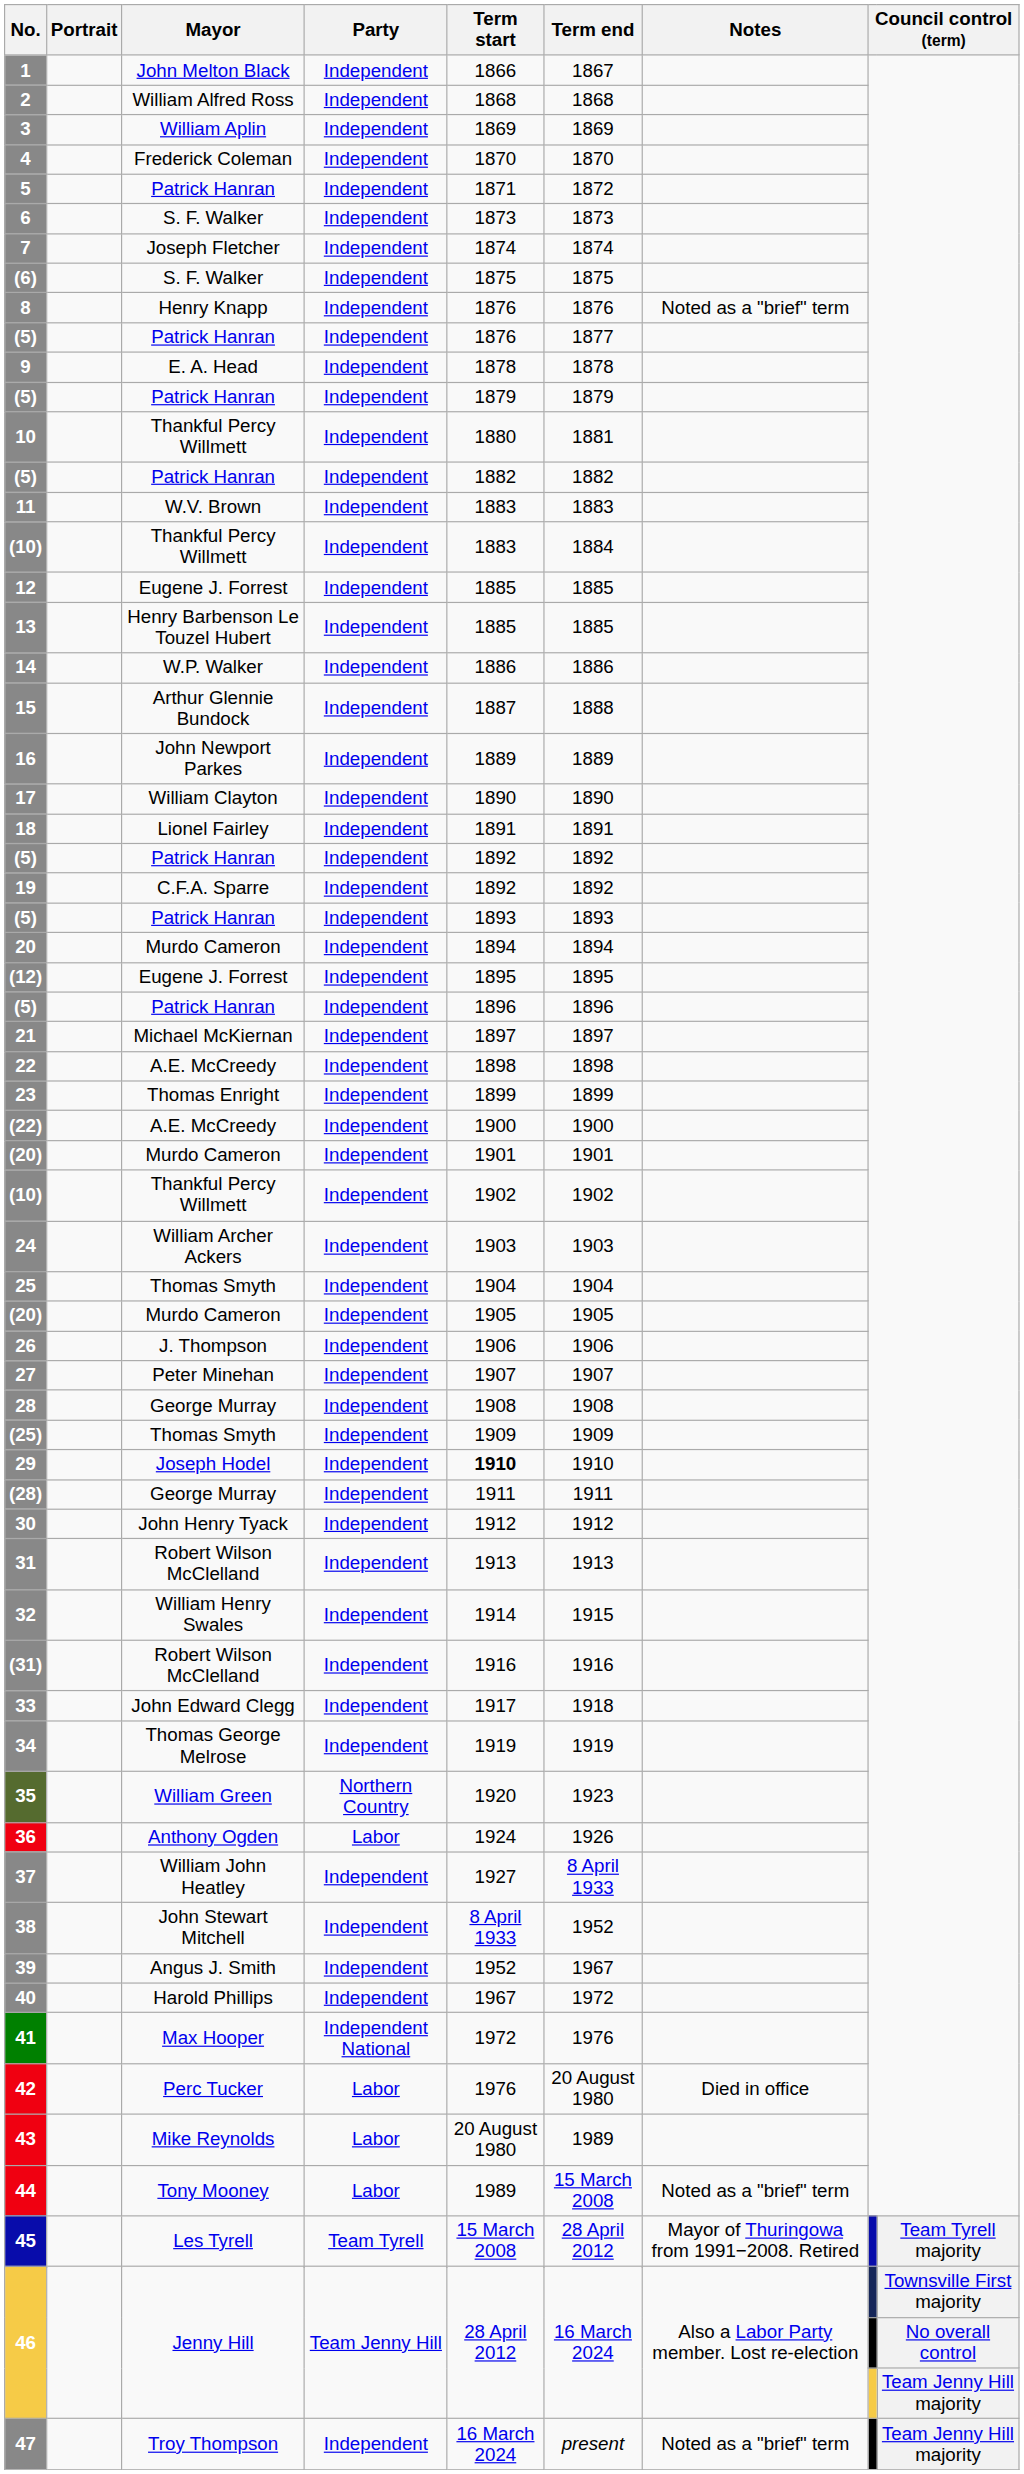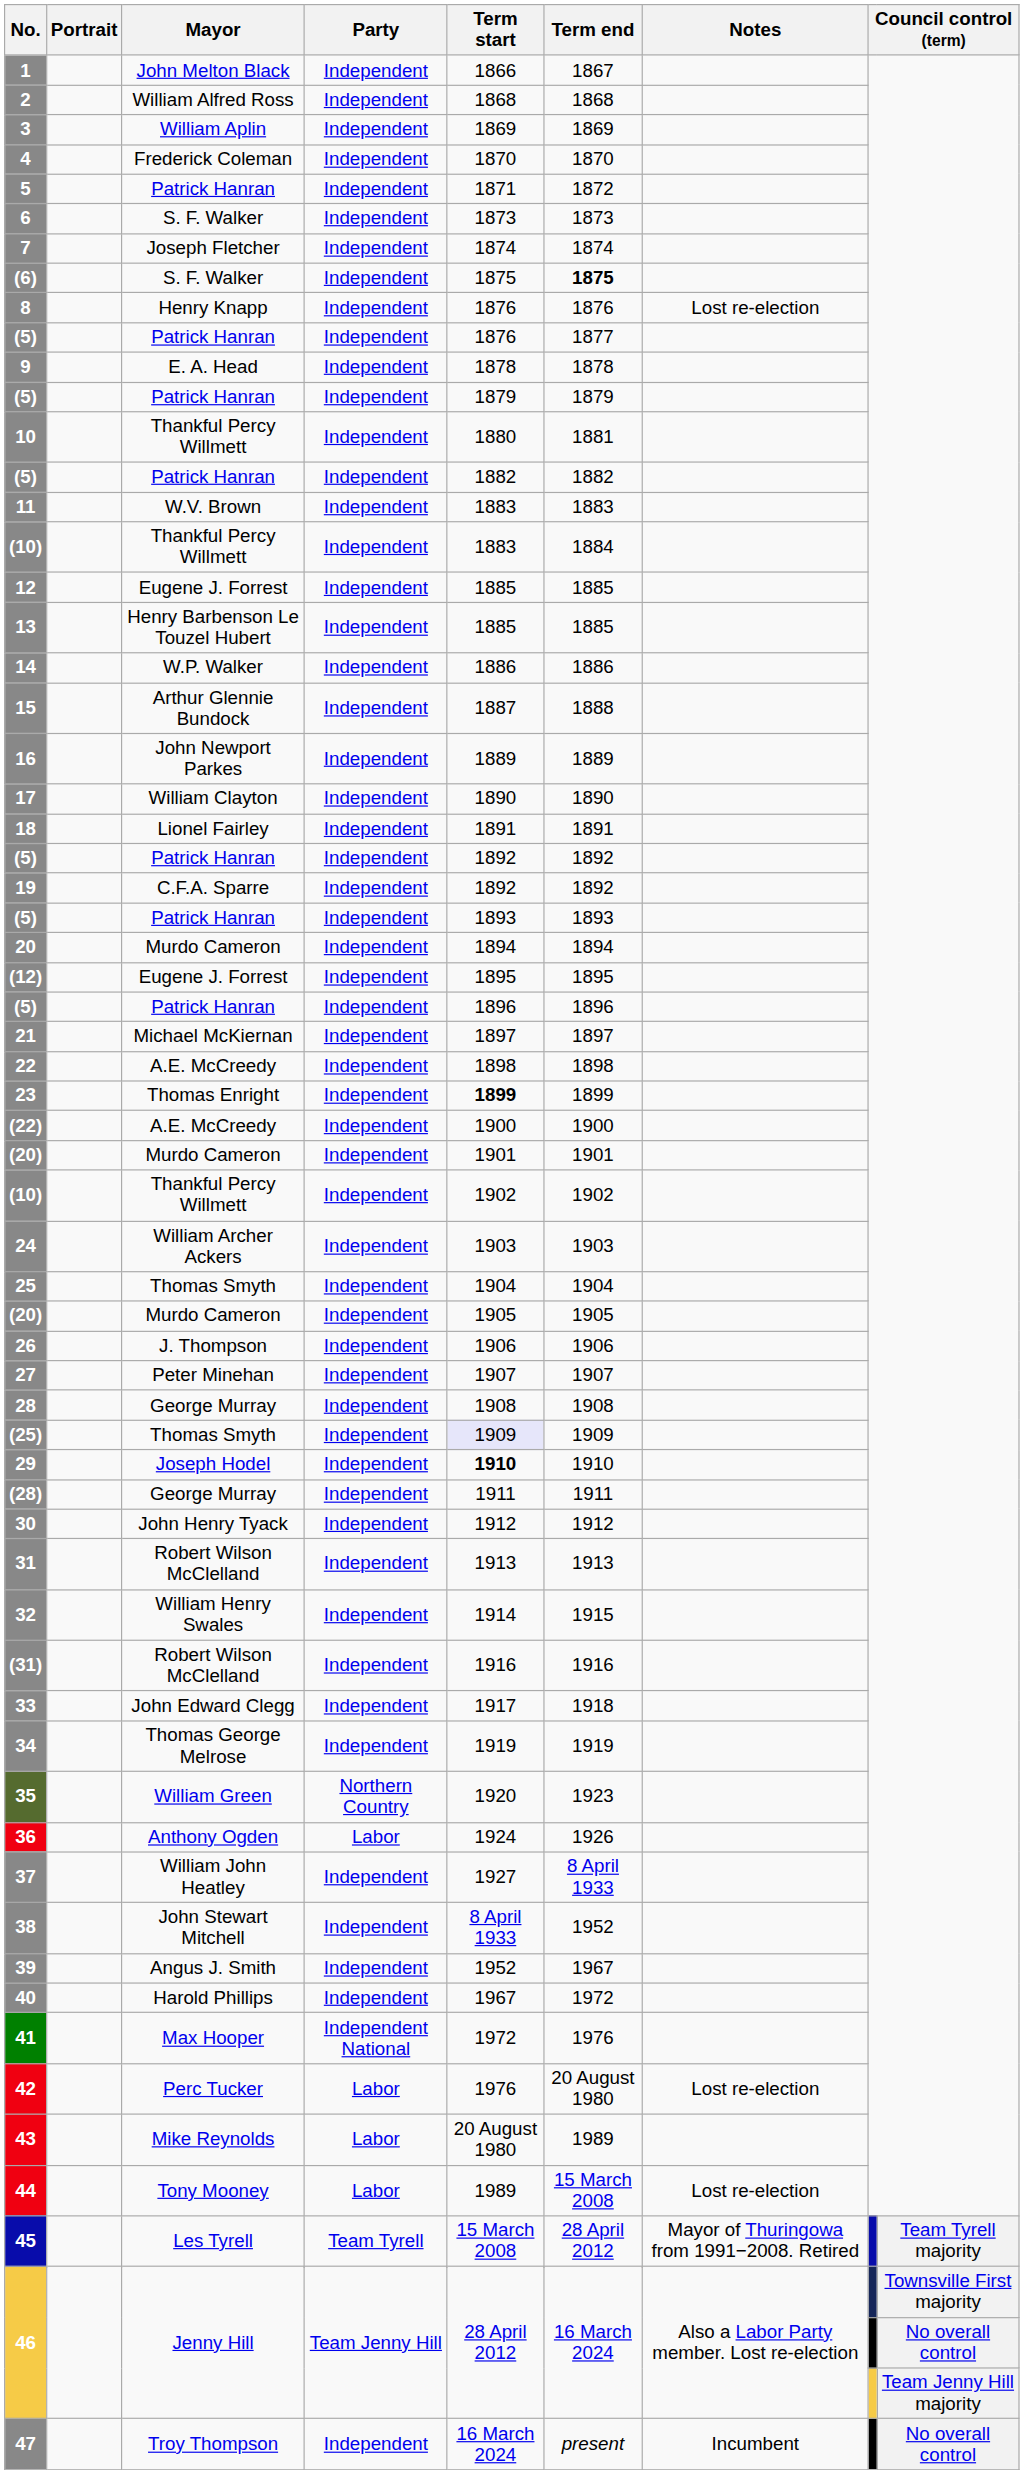(6) | Term end: normal -> bold
8 | Notes: Noted as a "brief" term -> Lost re-election
23 | Term start: normal -> bold
(25) | Term start: no background -> lavender background
42 | Notes: Died in office -> Lost re-election
44 | Notes: Noted as a "brief" term -> Lost re-election
47 | Notes: Noted as a "brief" term -> Incumbent
47 | column 9: Team Jenny Hill majority -> No overall control
